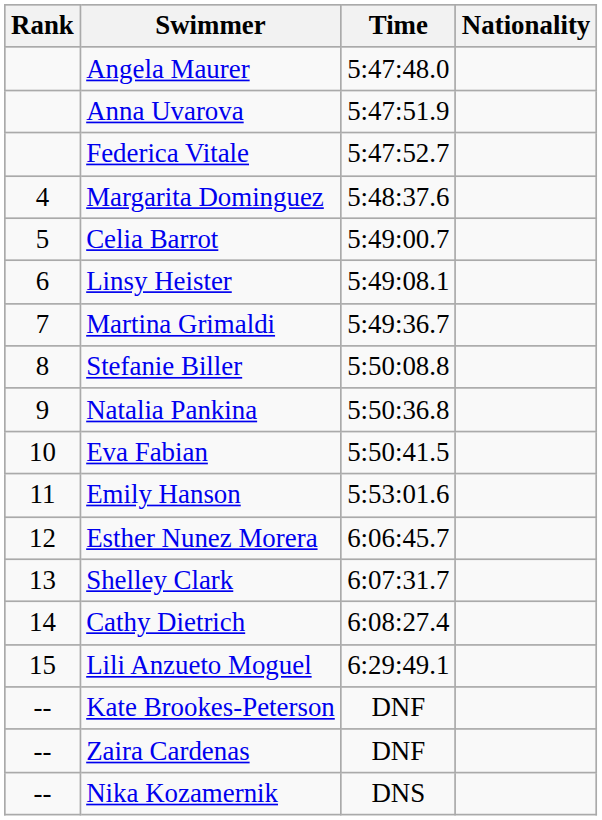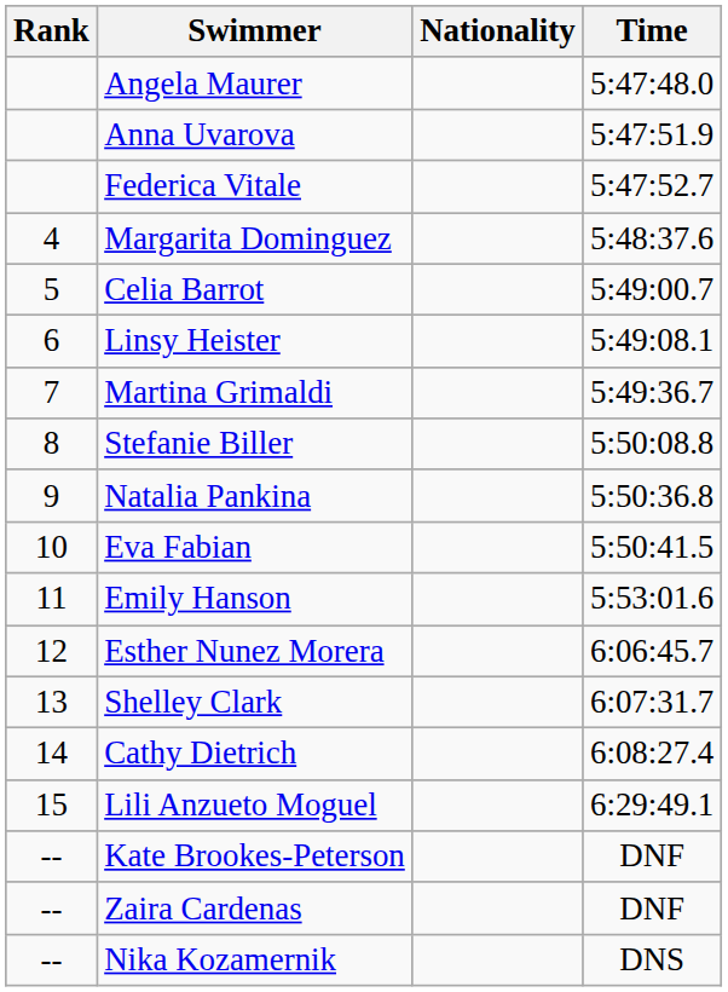columns swapped: Nationality <-> Time
